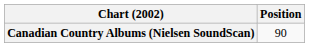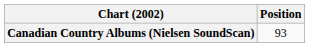Canadian Country Albums (Nielsen SoundScan) | Position: 90 -> 93
